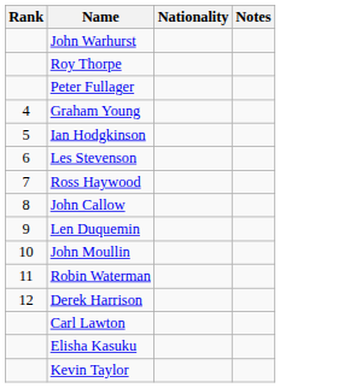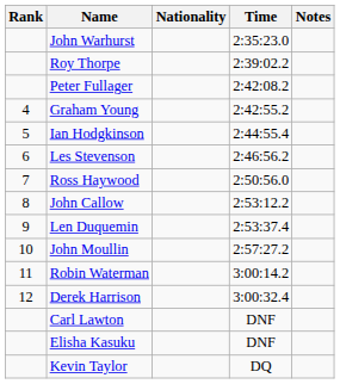+ column: Time | 2:35:23.0 | 2:39:02.2 | 2:42:08.2 | 2:42:55.2 | 2:44:55.4 | 2:46:56.2 | 2:50:56.0 | 2:53:12.2 | 2:53:37.4 | 2:57:27.2 | 3:00:14.2 | 3:00:32.4 | DNF | DNF | DQ
